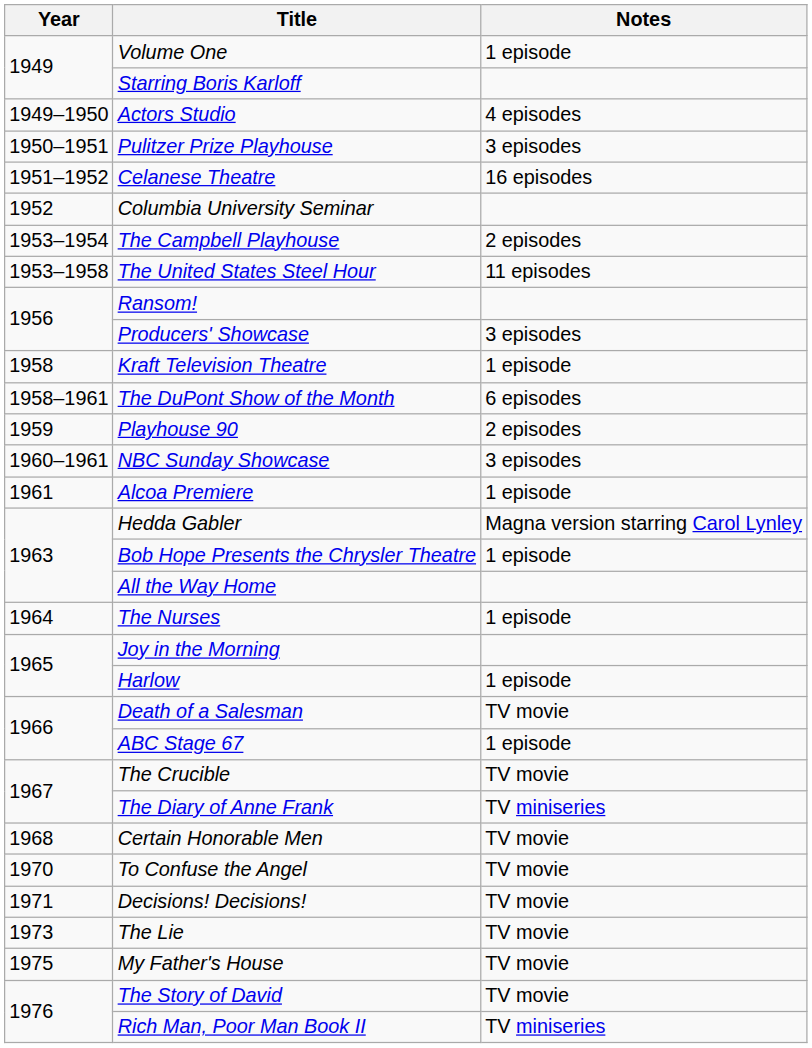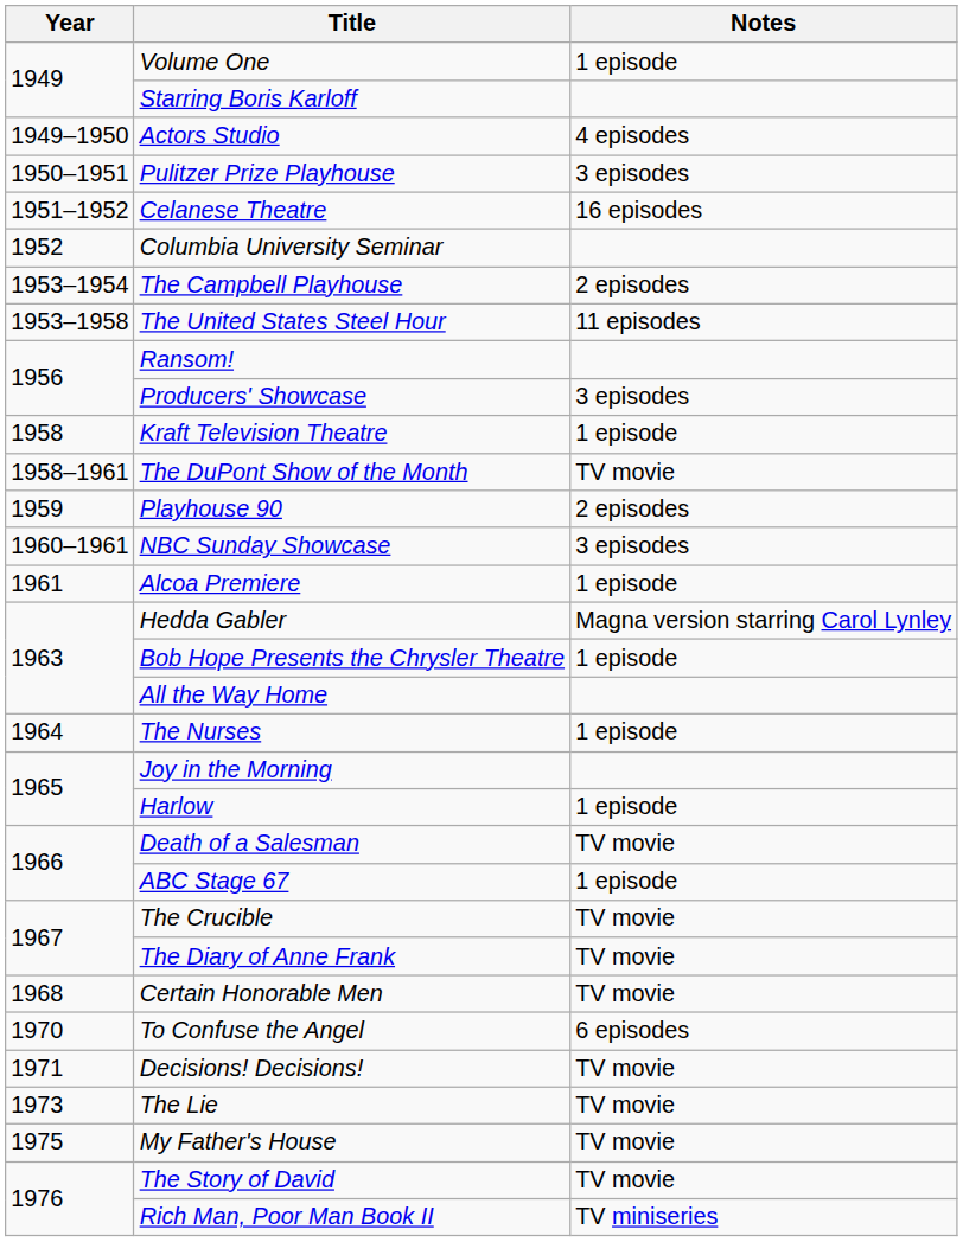The DuPont Show of the Month | Notes: 6 episodes -> TV movie
The Diary of Anne Frank | Notes: TV miniseries -> TV movie
To Confuse the Angel | Notes: TV movie -> 6 episodes
